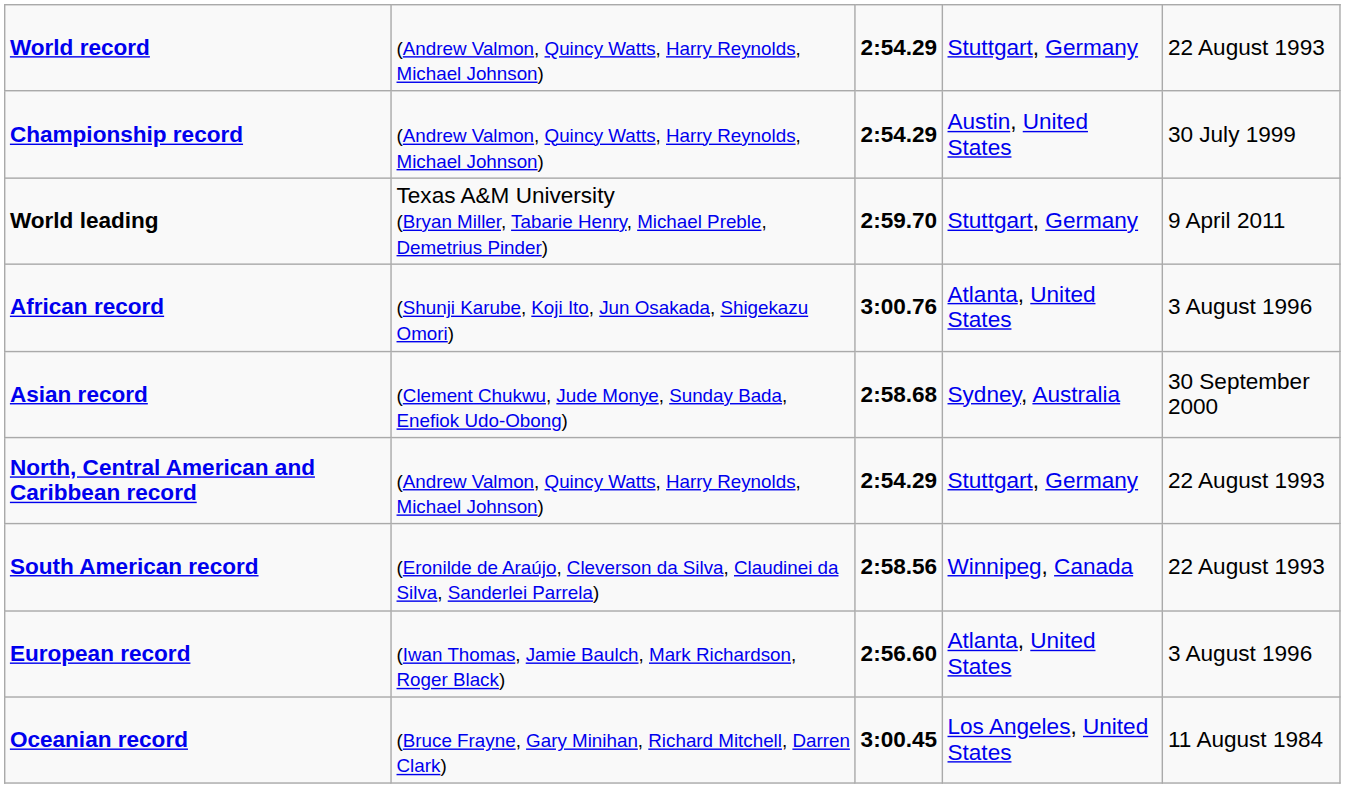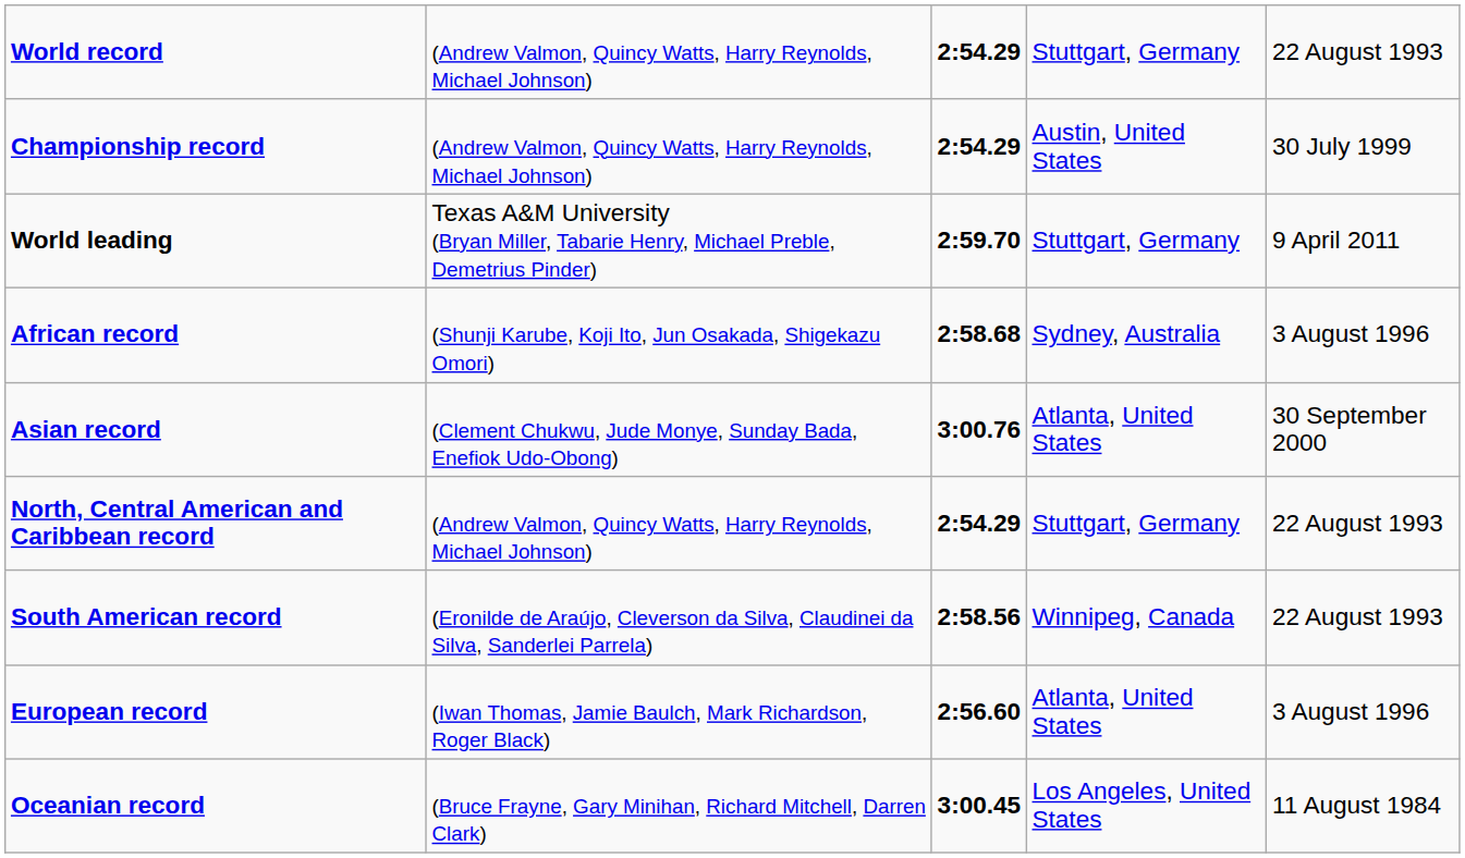African record | column 3: 3:00.76 -> 2:58.68
African record | column 4: Atlanta, United States -> Sydney, Australia
Asian record | column 3: 2:58.68 -> 3:00.76
Asian record | column 4: Sydney, Australia -> Atlanta, United States
